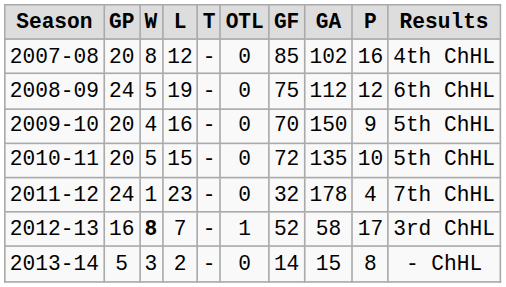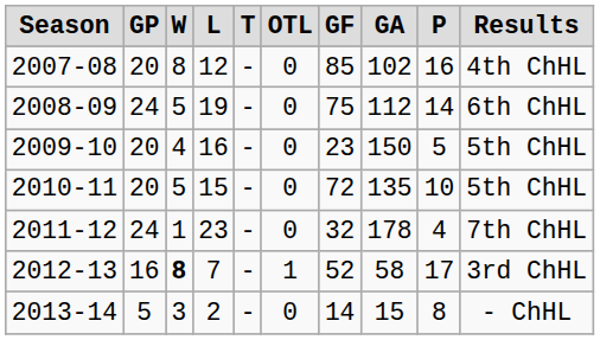2008-09 | P: 12 -> 14
2009-10 | GF: 70 -> 23
2009-10 | P: 9 -> 5
